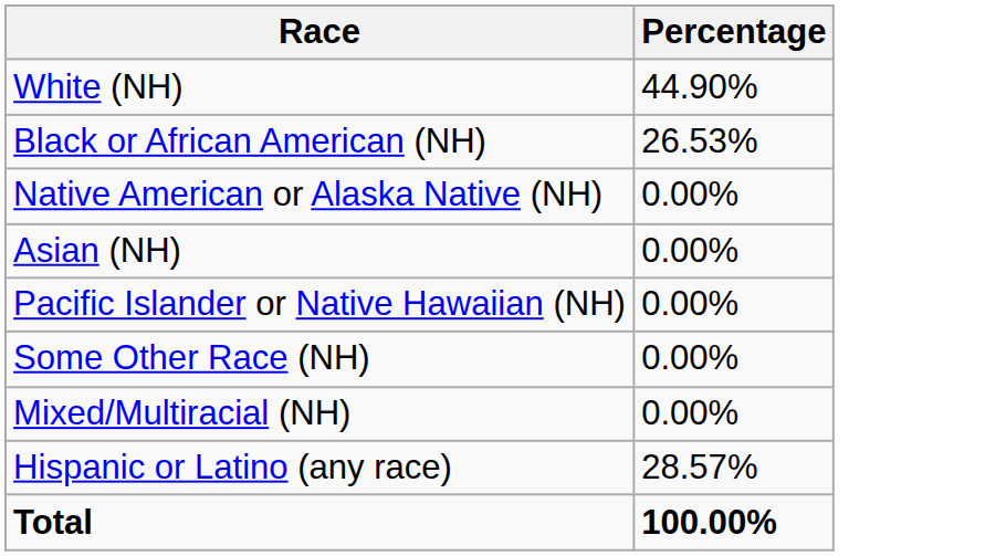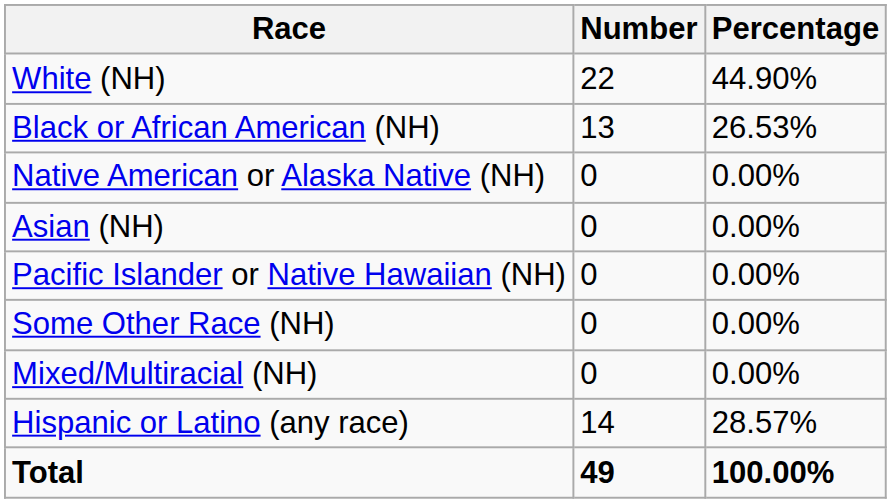+ column: Number | 22 | 13 | 0 | 0 | 0 | 0 | 0 | 14 | 49
